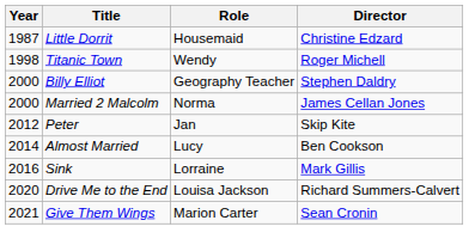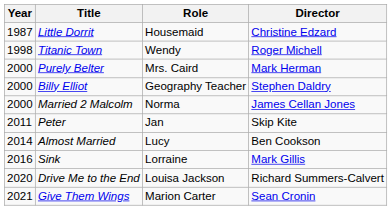+ row: 2000 | Purely Belter | Mrs. Caird | Mark Herman
Peter | Year: 2012 -> 2011
